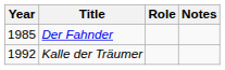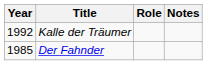rows swapped: Der Fahnder <-> Kalle der Träumer
